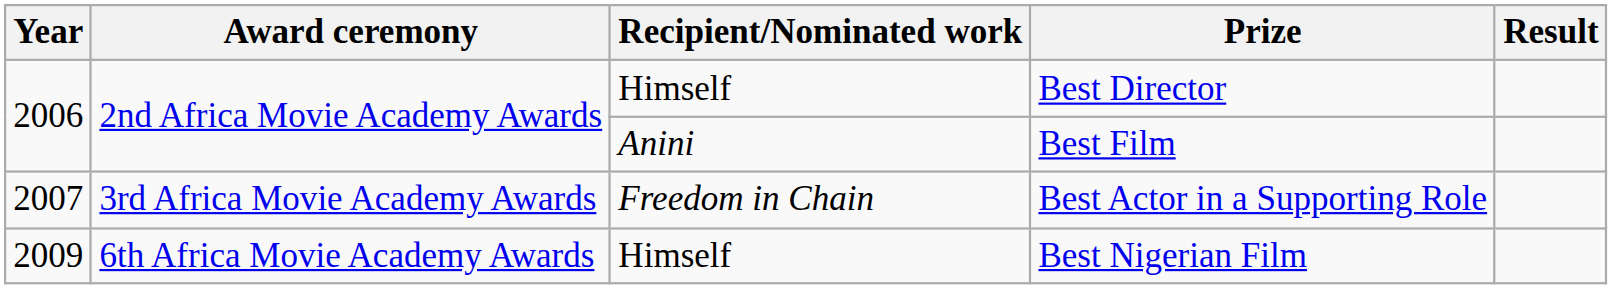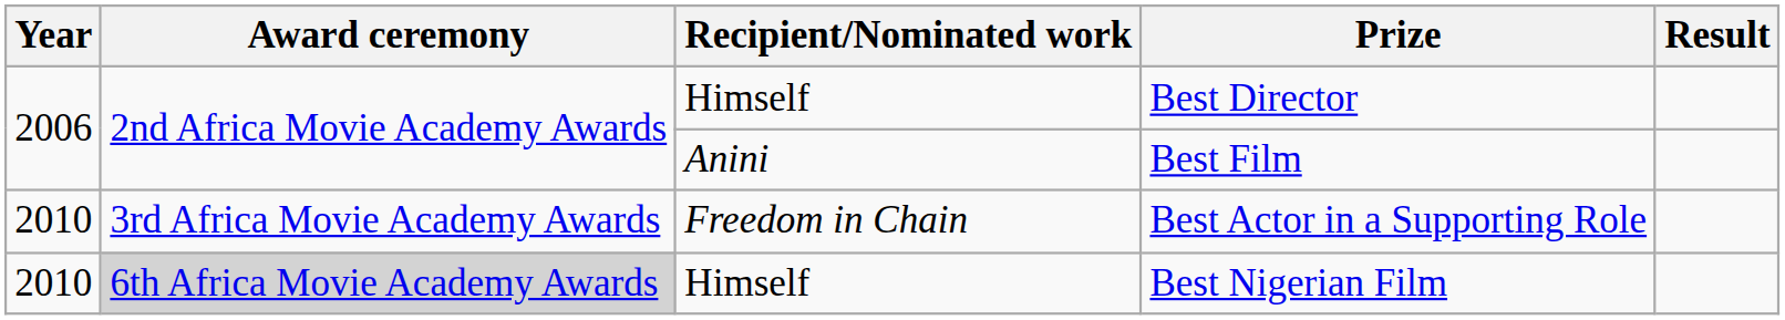Best Actor in a Supporting Role | Year: 2007 -> 2010
Best Nigerian Film | Year: 2009 -> 2010
Best Nigerian Film | Award ceremony: no background -> lightgrey background
